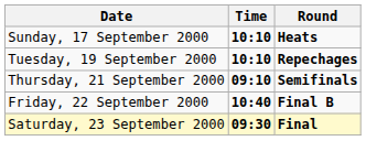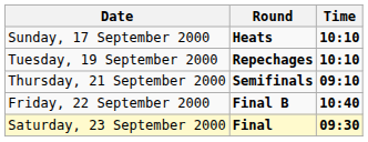columns swapped: Time <-> Round
